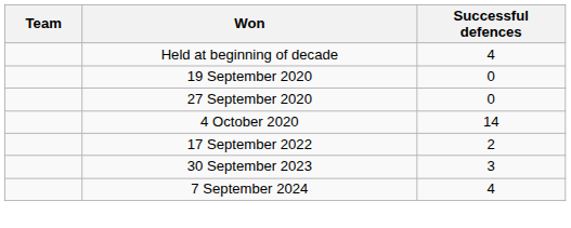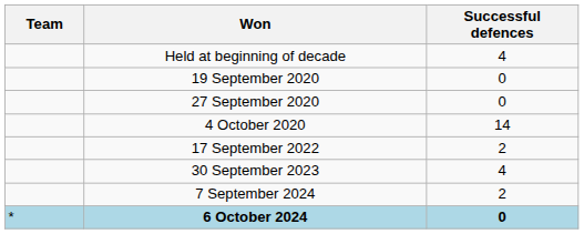30 September 2023 | Successful defences: 3 -> 4
7 September 2024 | Successful defences: 4 -> 2
+ row: * | 6 October 2024 | 0
